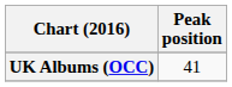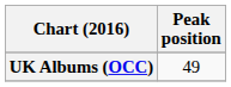UK Albums (OCC) | Peak position: 41 -> 49
